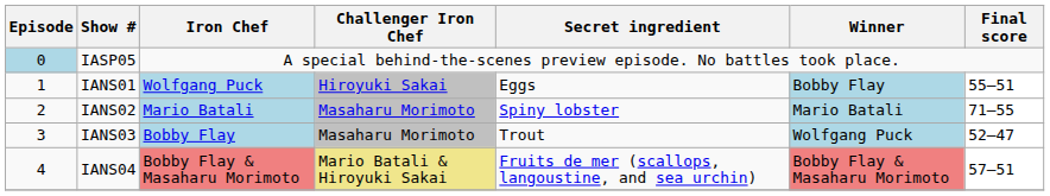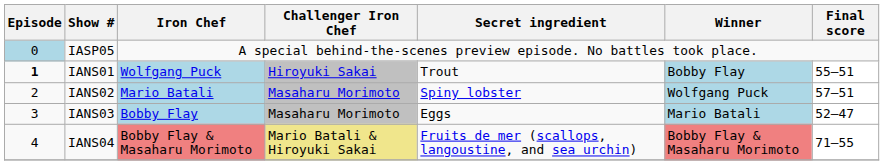IANS01 | Episode: normal -> bold
IANS01 | Secret ingredient: Eggs -> Trout
IANS02 | Winner: Mario Batali -> Wolfgang Puck
IANS02 | Final score: 71–55 -> 57–51
IANS03 | Secret ingredient: Trout -> Eggs
IANS03 | Winner: Wolfgang Puck -> Mario Batali
IANS04 | Final score: 57–51 -> 71–55
